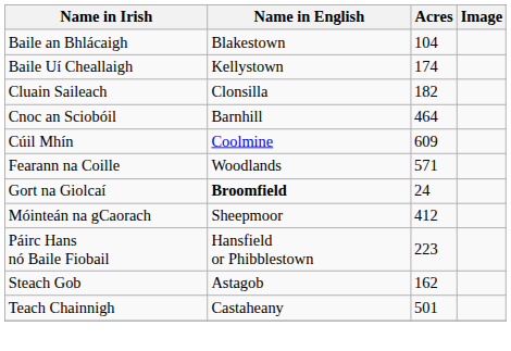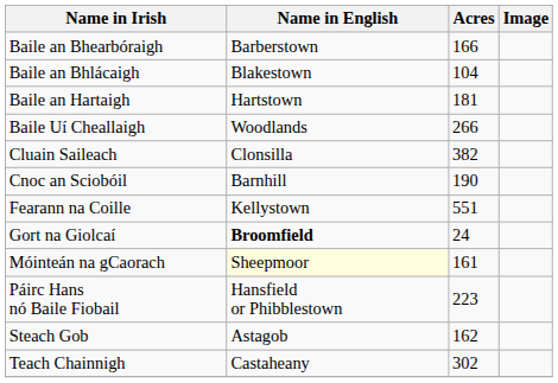+ row: Baile an Bhearbóraigh | Barberstown | 166
+ row: Baile an Hartaigh | Hartstown | 181
Baile Uí Cheallaigh | Name in English: Kellystown -> Woodlands
Baile Uí Cheallaigh | Acres: 174 -> 266
Cluain Saileach | Acres: 182 -> 382
Cnoc an Sciobóil | Acres: 464 -> 190
- row: Cúil Mhín | Coolmine | 609
Fearann na Coille | Name in English: Woodlands -> Kellystown
Fearann na Coille | Acres: 571 -> 551
Móinteán na gCaorach | Name in English: no background -> lightyellow background
Móinteán na gCaorach | Acres: 412 -> 161
Teach Chainnigh | Acres: 501 -> 302
